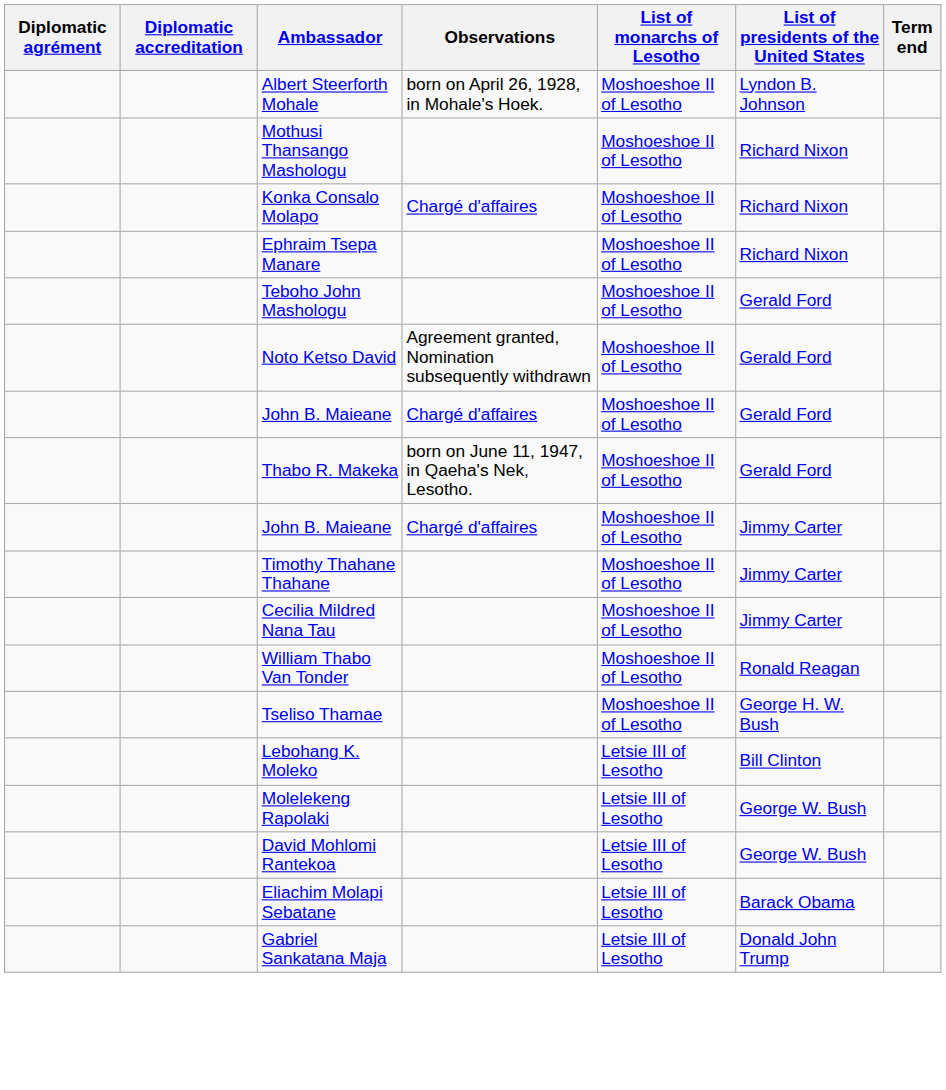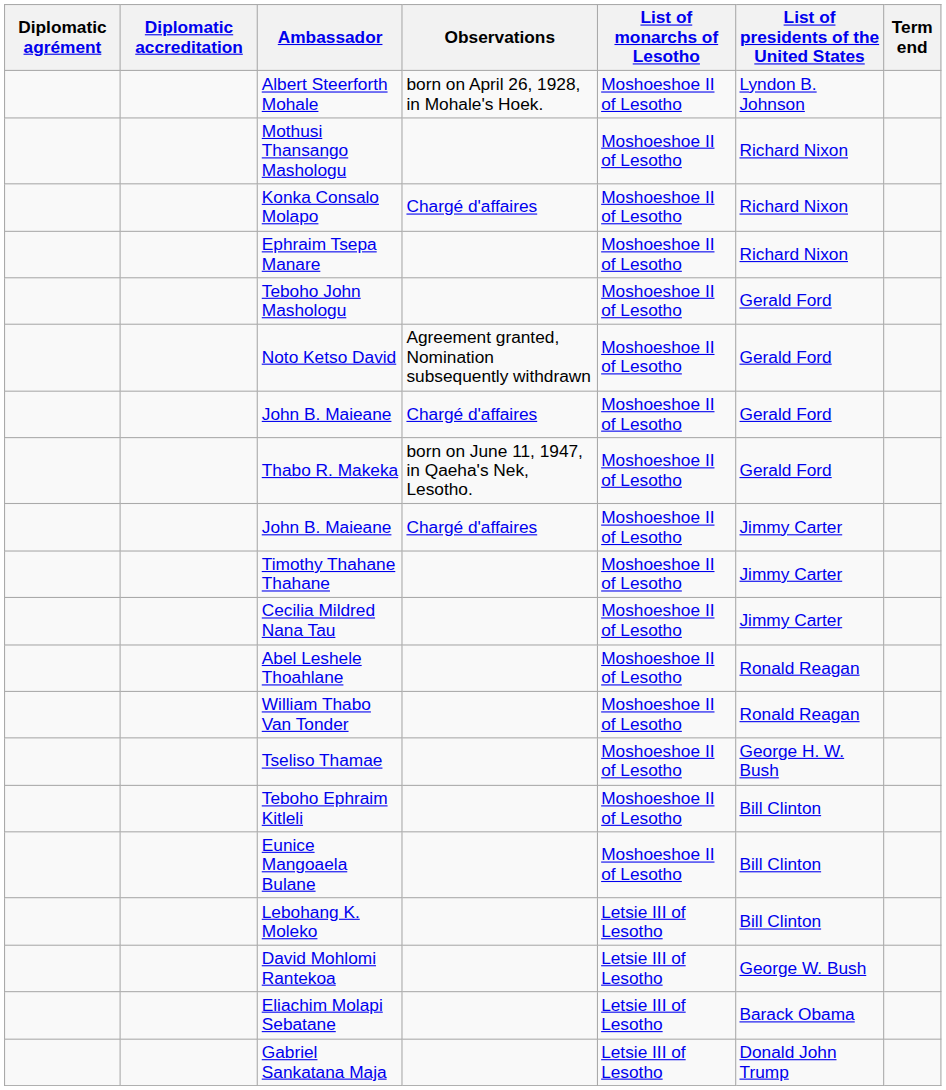+ row: Abel Leshele Thoahlane | Moshoeshoe II of Lesotho | Ronald Reagan
+ row: Teboho Ephraim Kitleli | Moshoeshoe II of Lesotho | Bill Clinton
+ row: Eunice Mangoaela Bulane | Moshoeshoe II of Lesotho | Bill Clinton
- row: Molelekeng Rapolaki | Letsie III of Lesotho | George W. Bush
